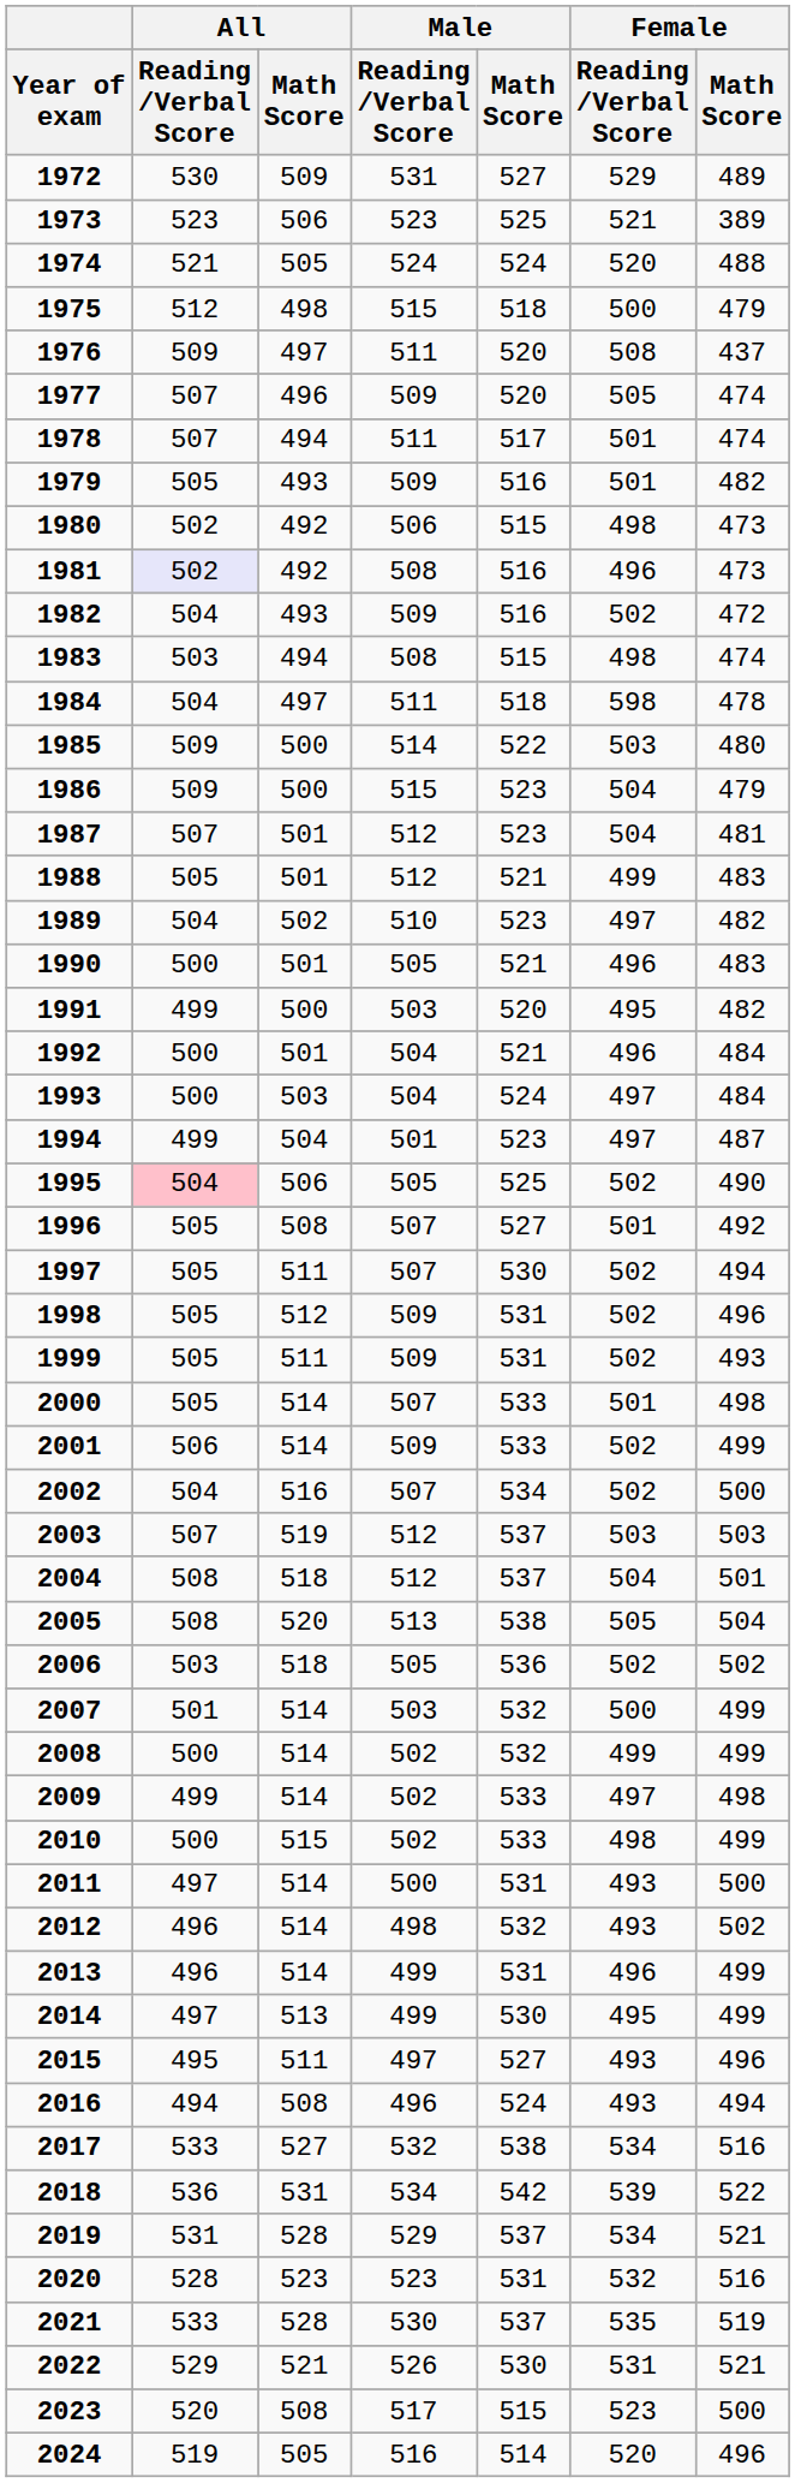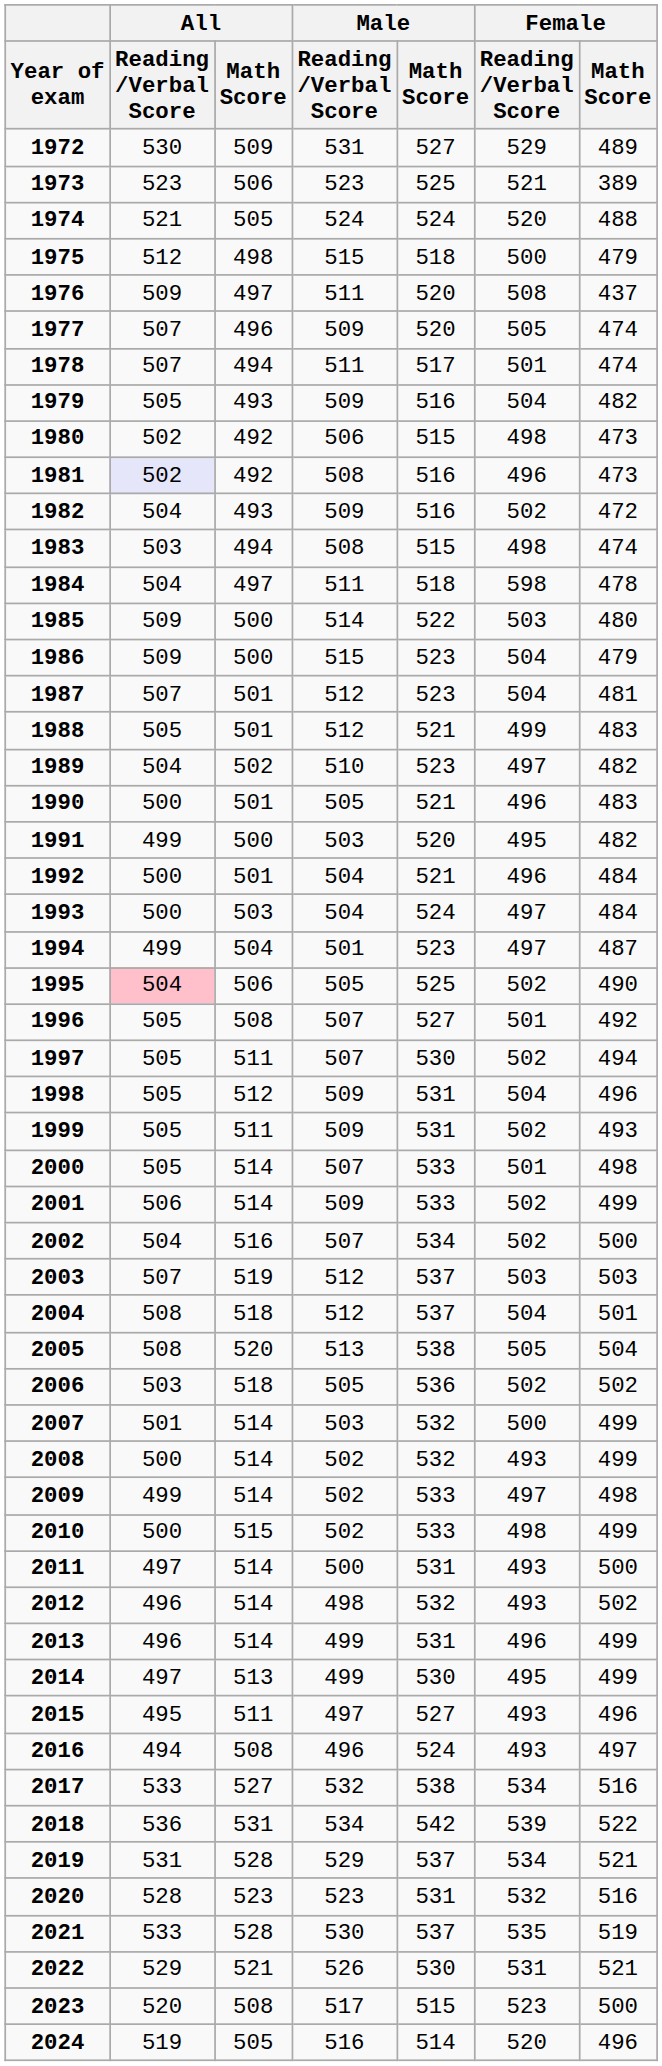1979 | Female / Reading /Verbal Score: 501 -> 504
1998 | Female / Reading /Verbal Score: 502 -> 504
2008 | Female / Reading /Verbal Score: 499 -> 493
2016 | Female / Math Score: 494 -> 497
